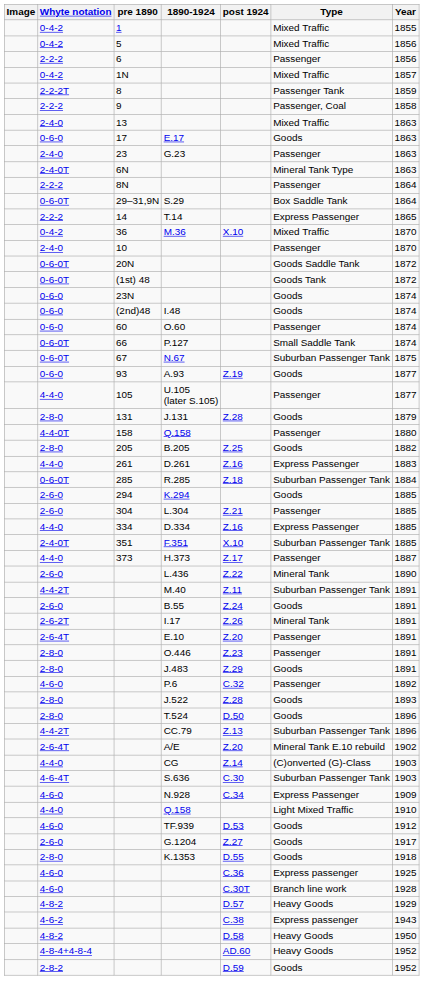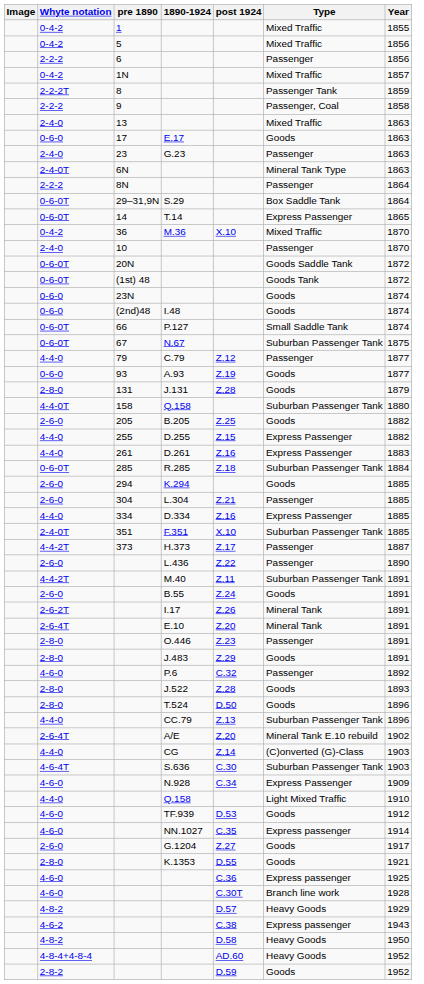T.14 | Whyte notation: 2-2-2 -> 0-6-0T
- row: 0-6-0 | 60 | O.60 | Passenger | 1874
+ row: 4-4-0 | 79 | C.79 | Z.12 | Passenger | 1877
- row: 4-4-0 | 105 | U.105 (later S.105) | Passenger | 1877
158 / Q.158 | Type: Passenger -> Suburban Passenger Tank
B.205 | Whyte notation: 2-8-0 -> 2-6-0
+ row: 4-4-0 | 255 | D.255 | Z.15 | Express Passenger | 1882
H.373 | Whyte notation: 4-4-0 -> 4-4-2T
L.436 | Type: Mineral Tank -> Passenger
E.10 | Type: Passenger -> Mineral Tank
CC.79 | Whyte notation: 4-4-2T -> 4-4-0
+ row: 4-6-0 | NN.1027 | C.35 | Express passenger | 1914
K.1353 | Year: 1918 -> 1921
